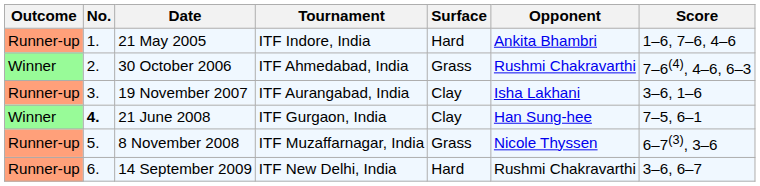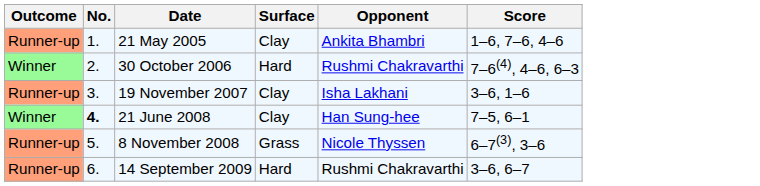- column: Tournament | ITF Indore, India | ITF Ahmedabad, India | ITF Aurangabad, India | ITF Gurgaon, India | ITF Muzaffarnagar, India | ITF New Delhi, India
21 May 2005 | Surface: Hard -> Clay
30 October 2006 | Surface: Grass -> Hard
